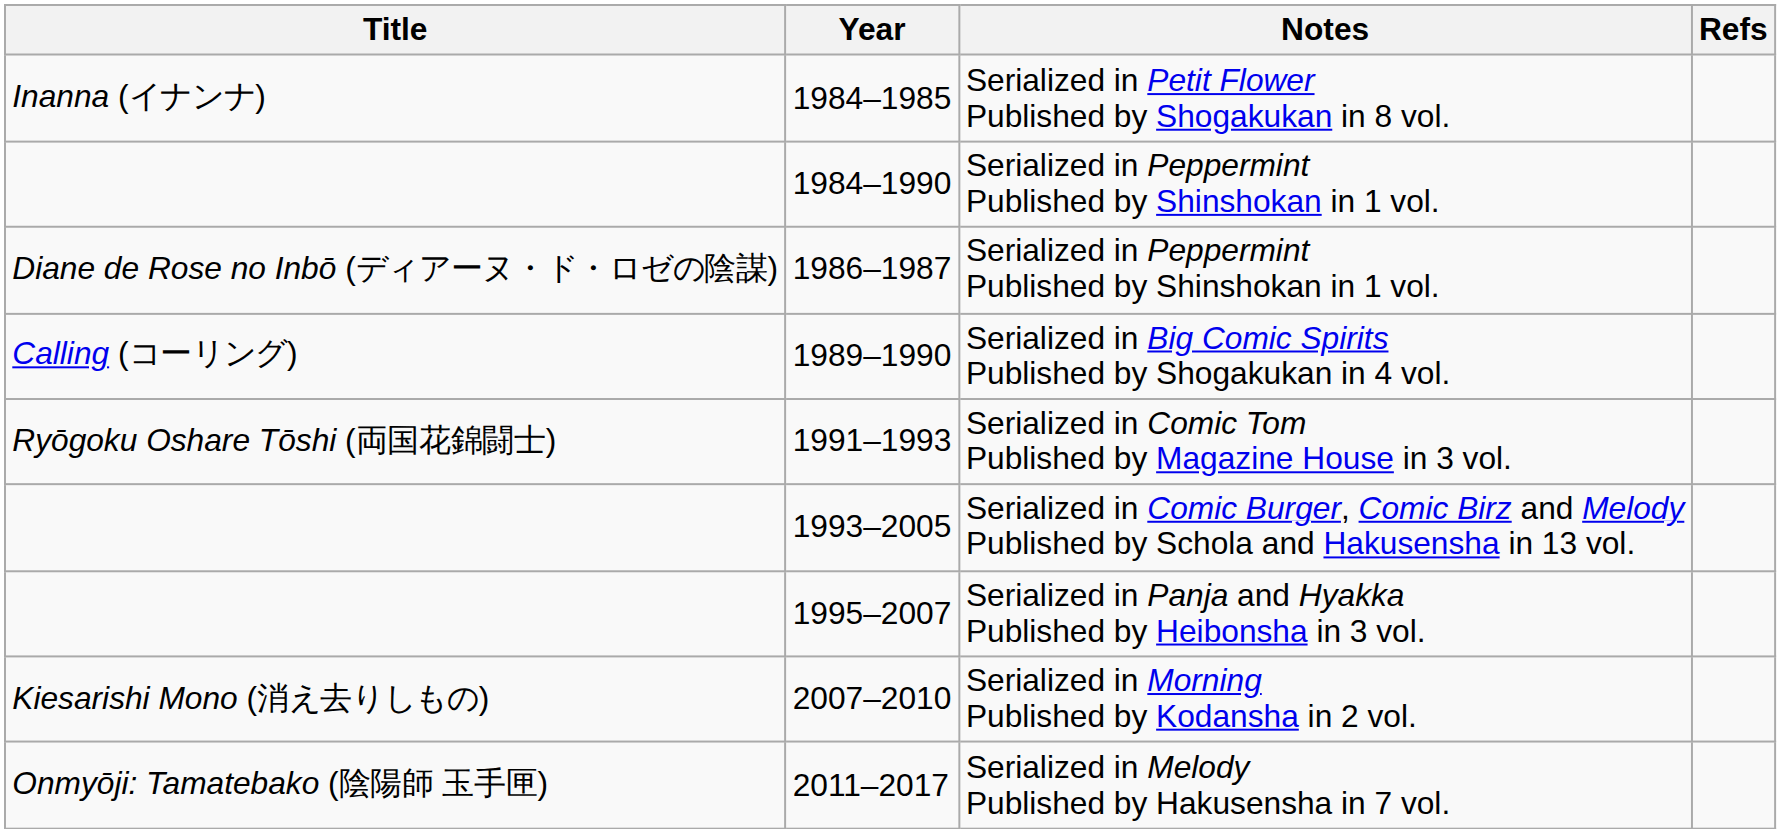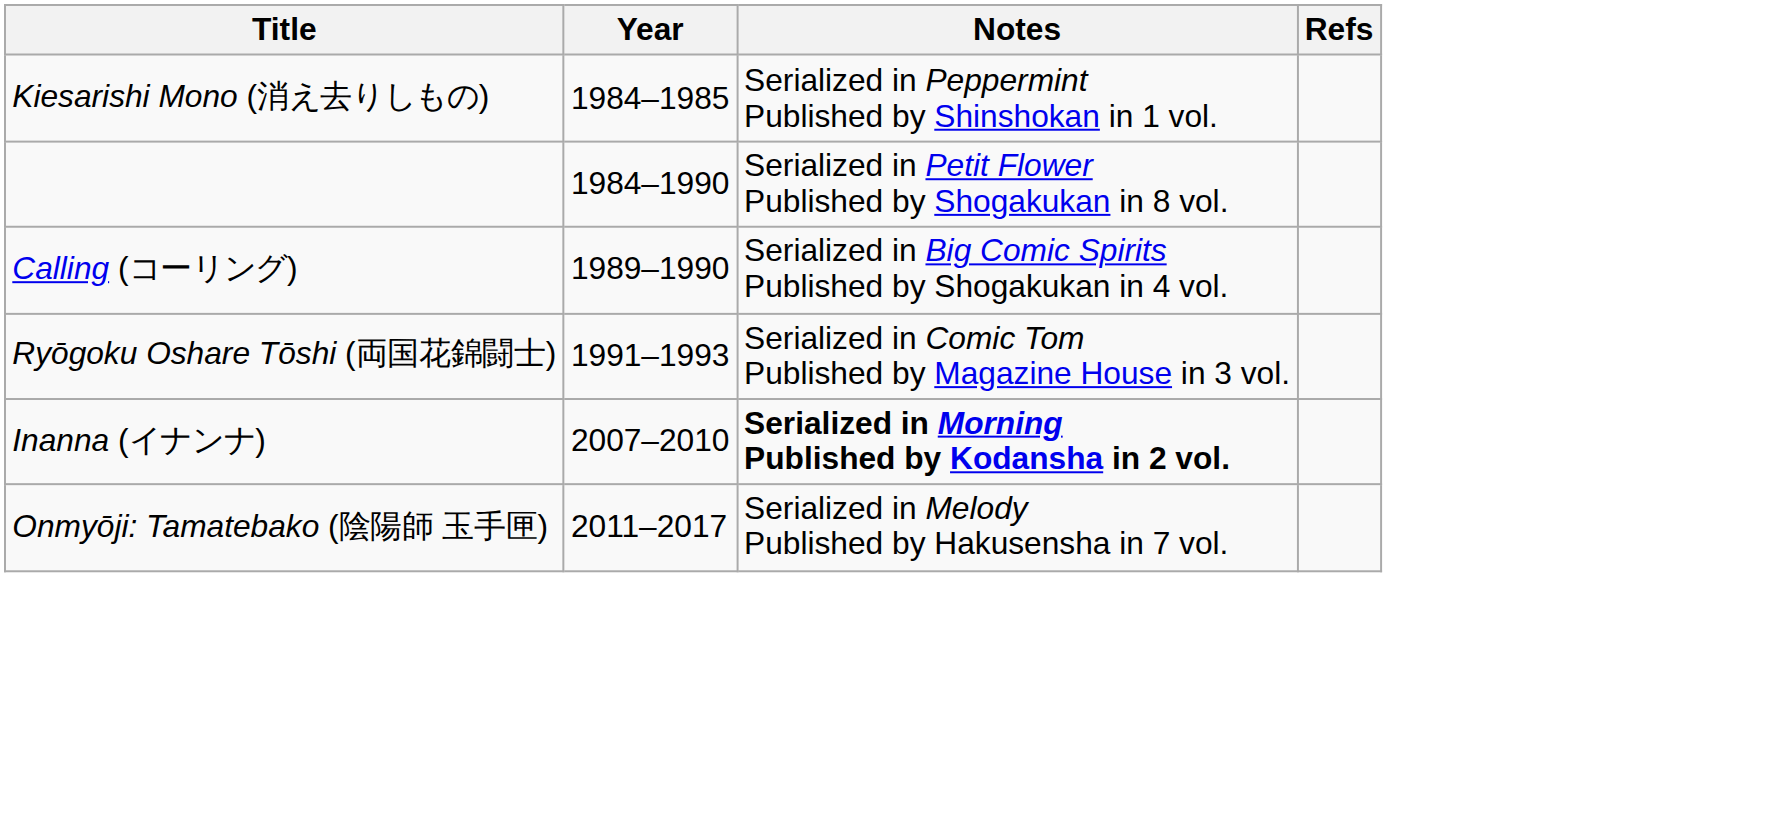1984–1985 | Title: Inanna (イナンナ) -> Kiesarishi Mono (消え去りしもの)
1984–1985 | Notes: Serialized in Petit Flower Published by Shogakukan in 8 vol. -> Serialized in Peppermint Published by Shinshokan in 1 vol.
1984–1990 | Notes: Serialized in Peppermint Published by Shinshokan in 1 vol. -> Serialized in Petit Flower Published by Shogakukan in 8 vol.
- row: Diane de Rose no Inbō (ディアーヌ・ド・ロゼの陰謀) | 1986–1987 | Serialized in Peppermint Published by Shinshokan in 1 vol.
- row: 1993–2005 | Serialized in Comic Burger, Comic Birz and Melody Published by Schola and Hakusensha in 13 vol.
- row: 1995–2007 | Serialized in Panja and Hyakka Published by Heibonsha in 3 vol.
2007–2010 | Title: Kiesarishi Mono (消え去りしもの) -> Inanna (イナンナ)
2007–2010 | Notes: normal -> bold
